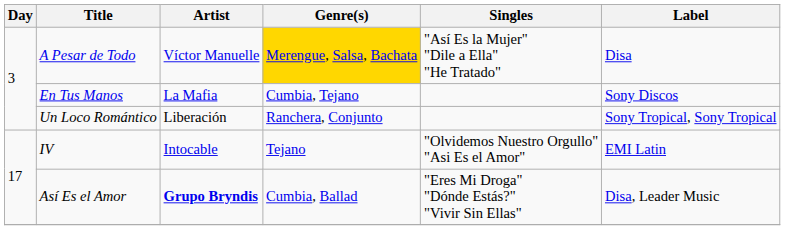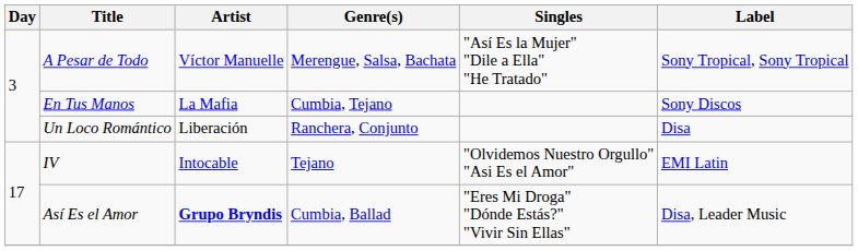A Pesar de Todo | Genre(s): gold background -> no background
A Pesar de Todo | Label: Disa -> Sony Tropical, Sony Tropical
Un Loco Romántico | Label: Sony Tropical, Sony Tropical -> Disa
